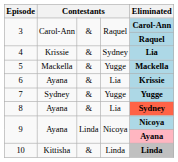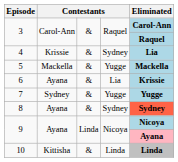8 | column 4: Lia -> Sydney
